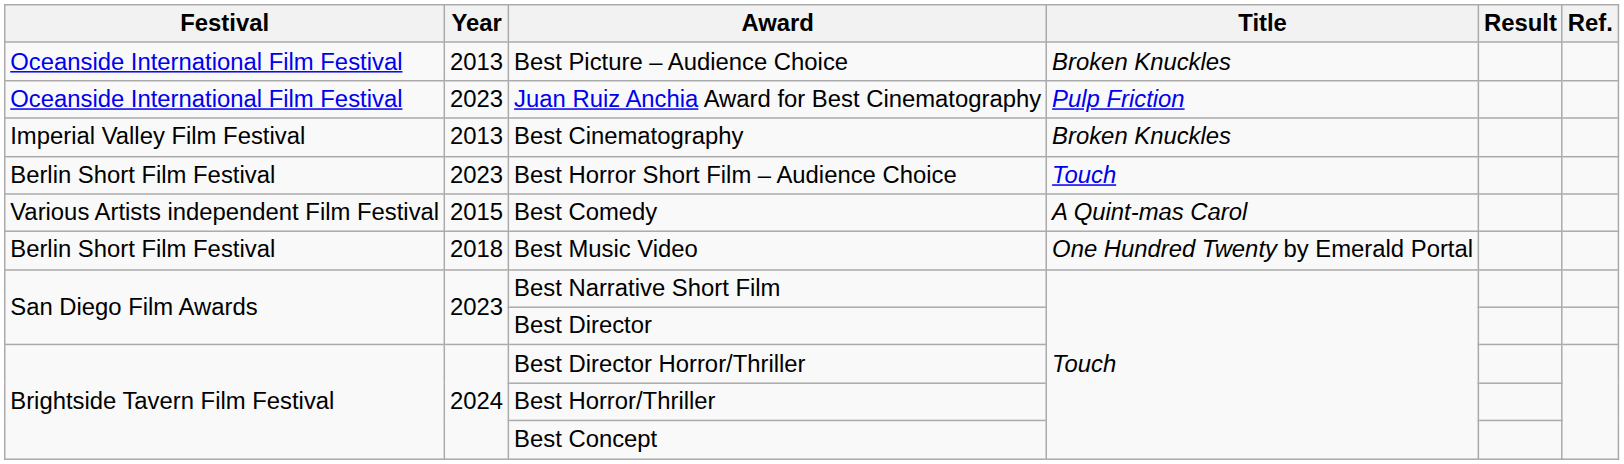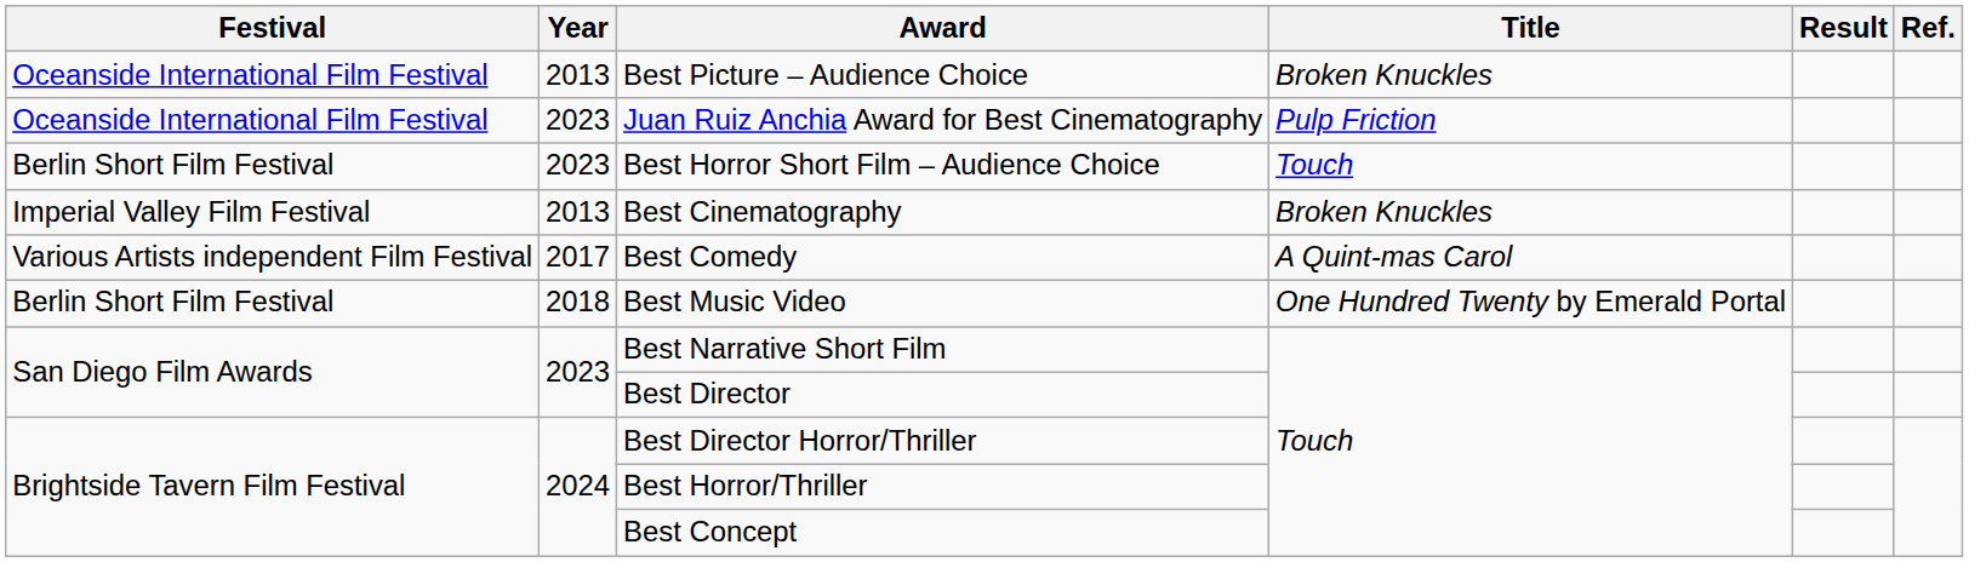rows swapped: Best Horror Short Film – Audience Choice <-> Best Cinematography
Best Comedy | Year: 2015 -> 2017
